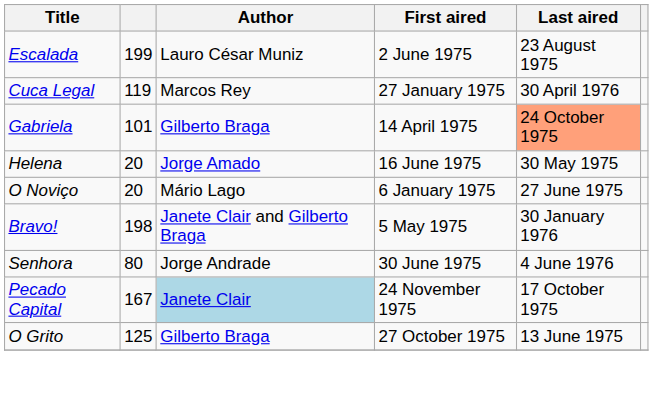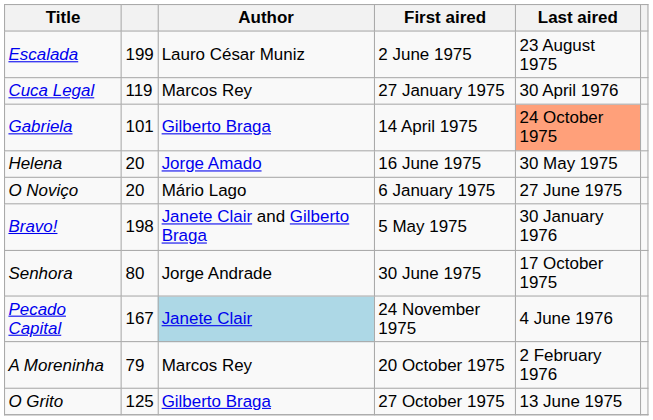Senhora | Last aired: 4 June 1976 -> 17 October 1975
Pecado Capital | Last aired: 17 October 1975 -> 4 June 1976
+ row: A Moreninha | 79 | Marcos Rey | 20 October 1975 | 2 February 1976
